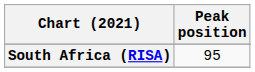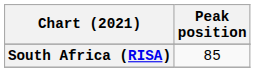South Africa (RISA) | Peak position: 95 -> 85
